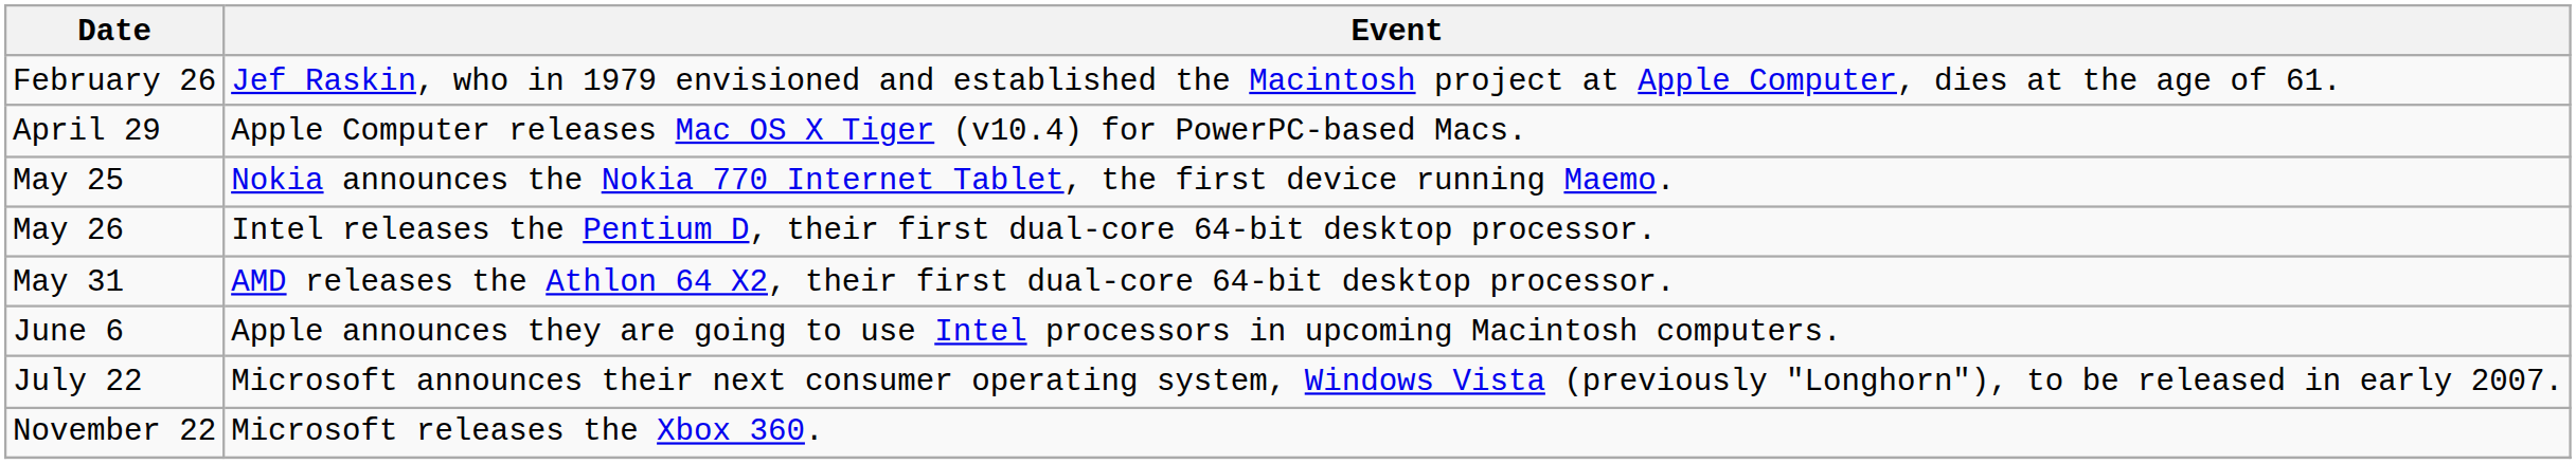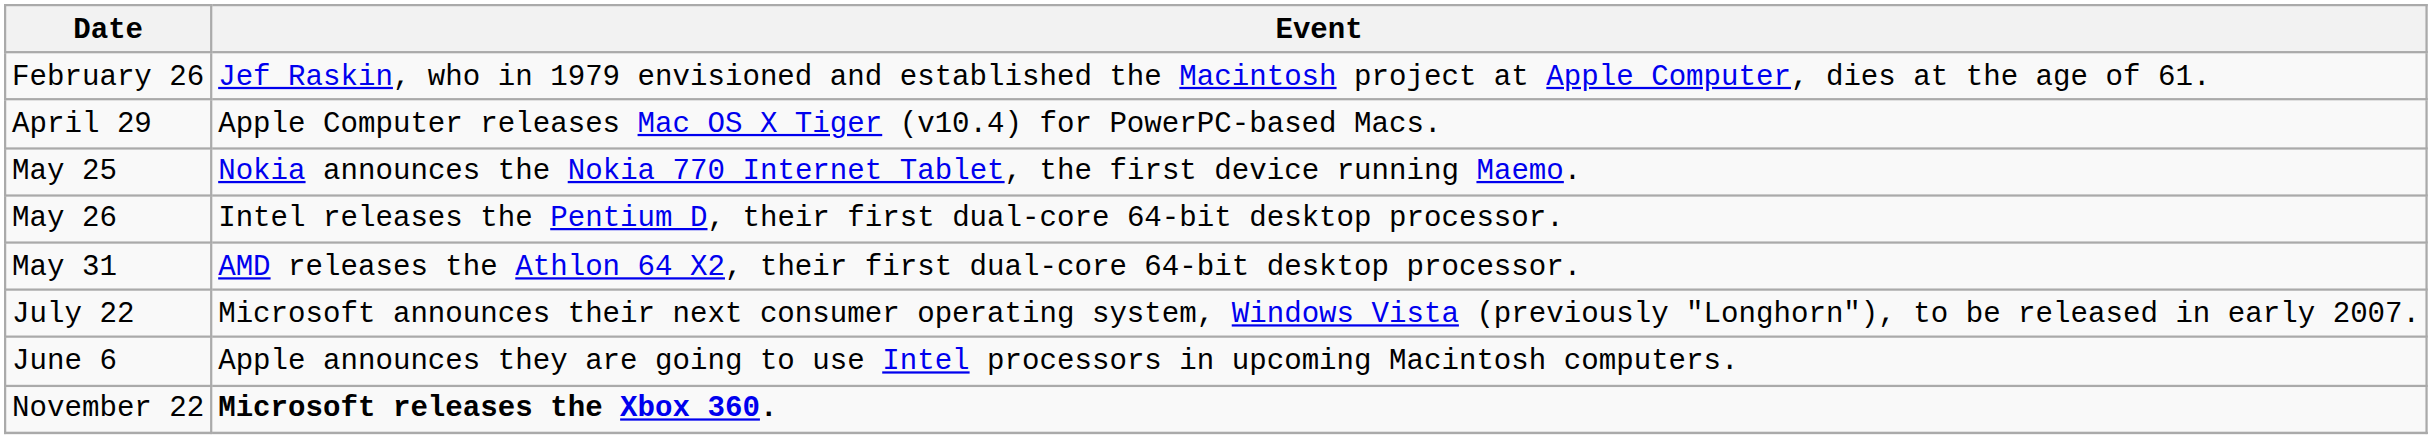rows swapped: June 6 <-> July 22
November 22 | Event: normal -> bold
